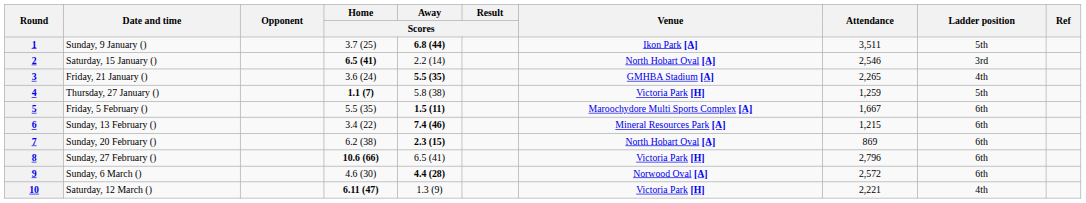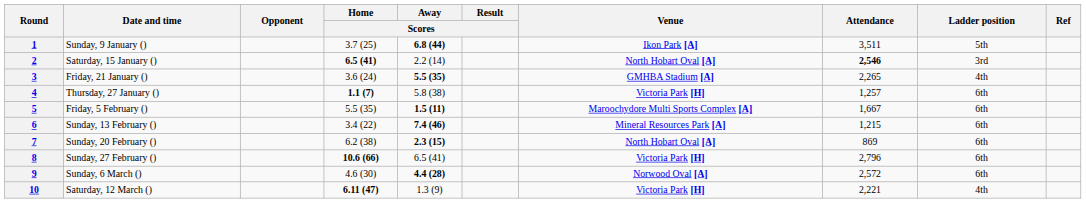2 | Attendance: normal -> bold
4 | Attendance: 1,259 -> 1,257
4 | Ladder position: 5th -> 6th
